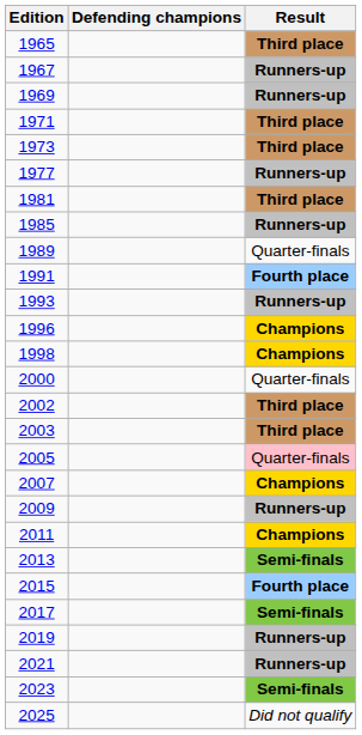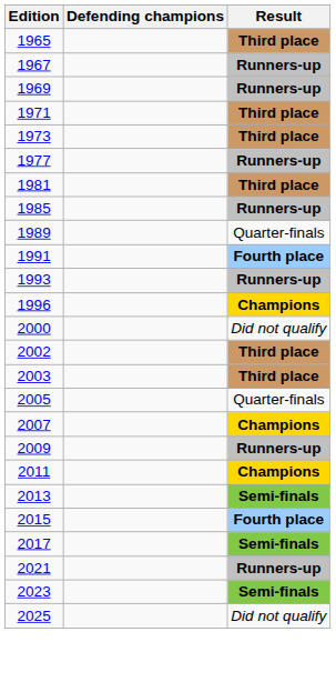- row: 1998 | Champions
2000 | Result: Quarter-finals -> Did not qualify
2005 | Result: pink background -> no background
- row: 2019 | Runners-up
